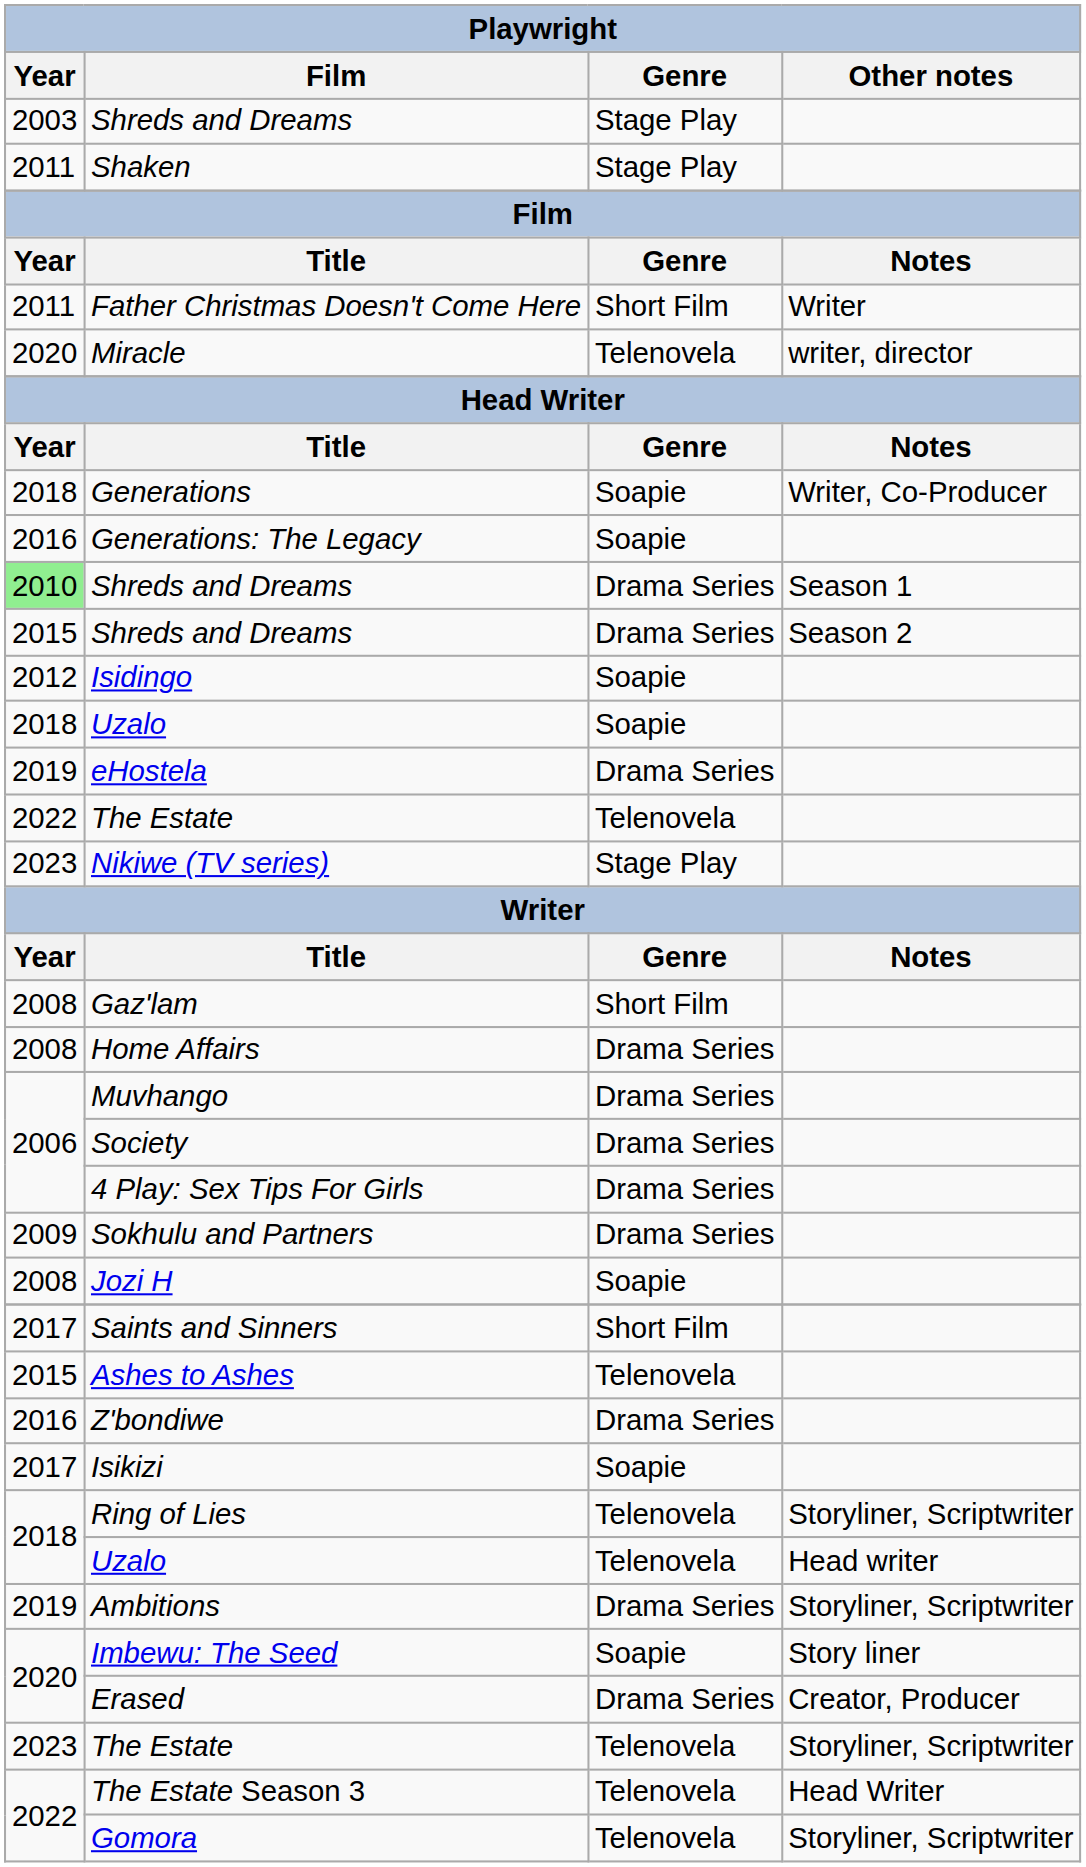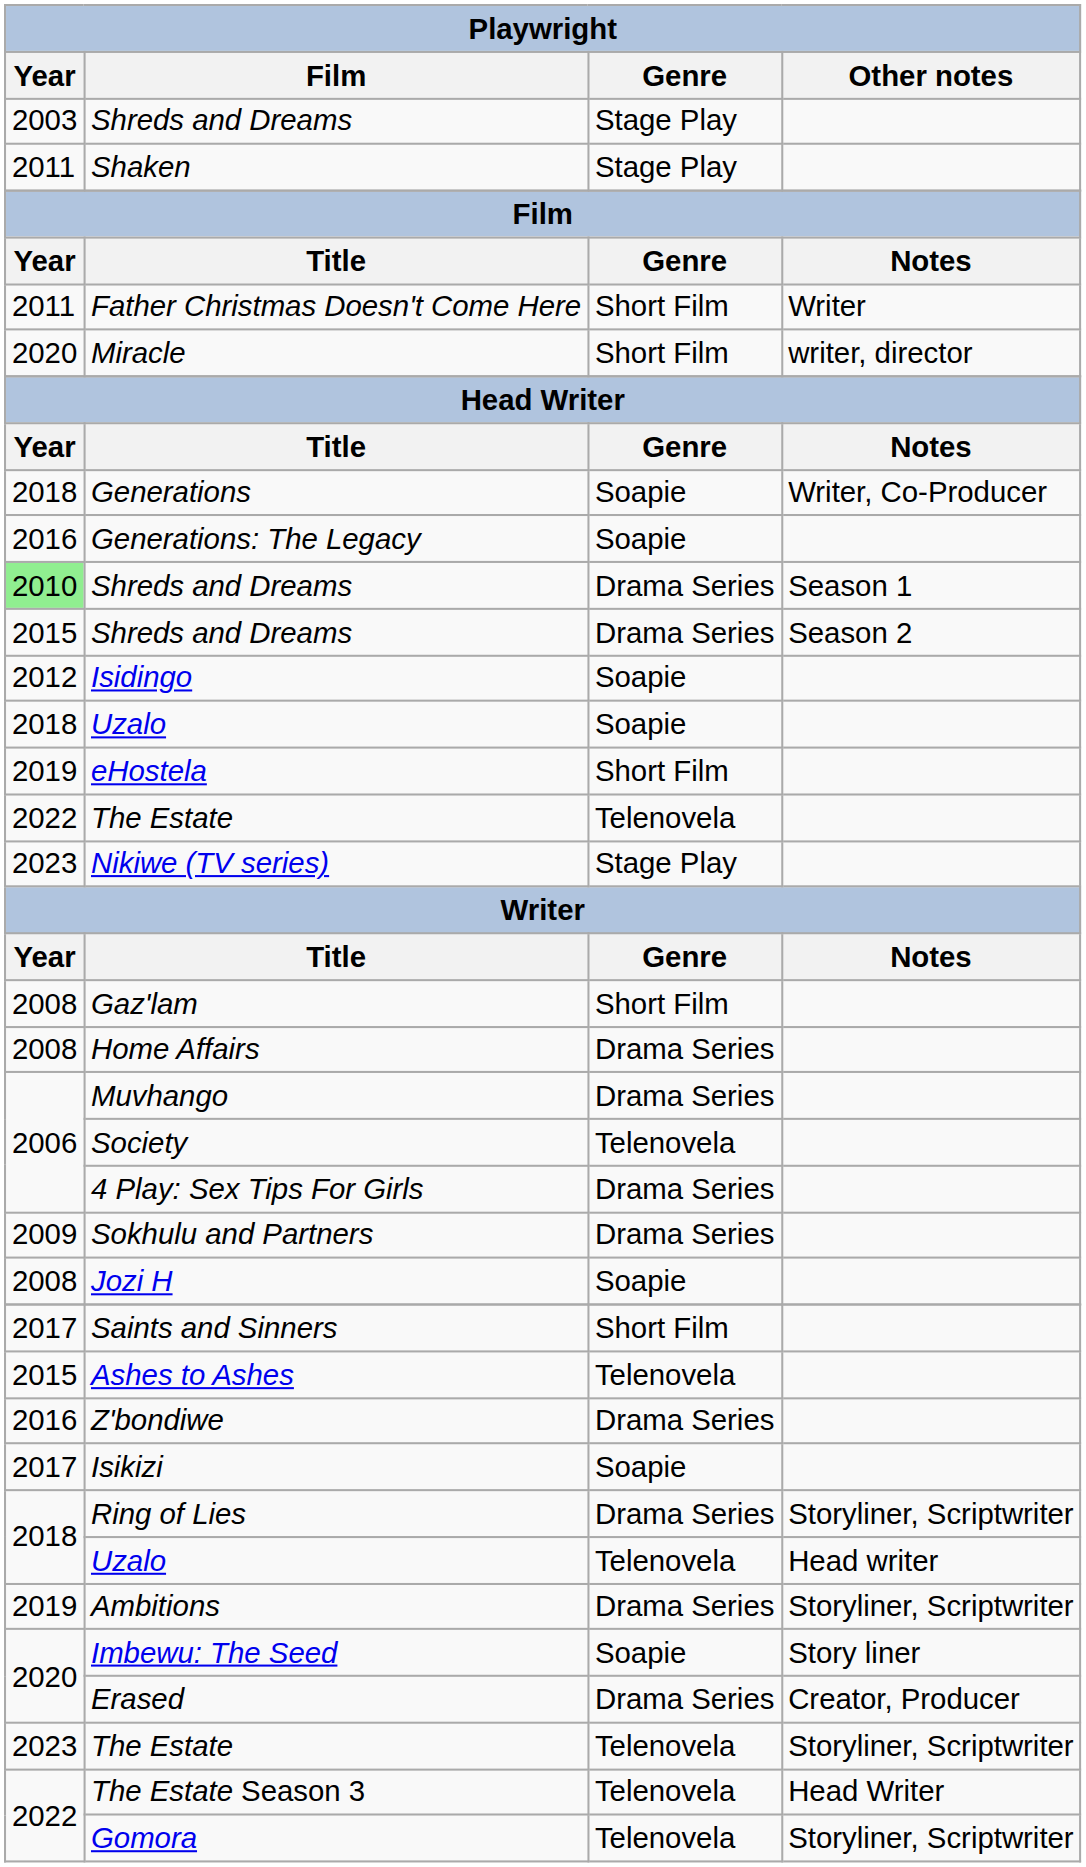Miracle | Genre: Telenovela -> Short Film
eHostela | Genre: Drama Series -> Short Film
Society | Genre: Drama Series -> Telenovela
Ring of Lies | Genre: Telenovela -> Drama Series
